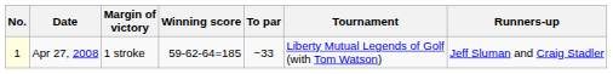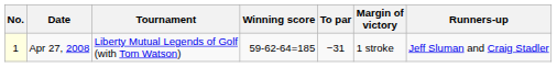columns swapped: Tournament <-> Margin of victory
Apr 27, 2008 | To par: −33 -> −31
